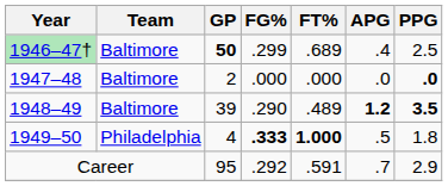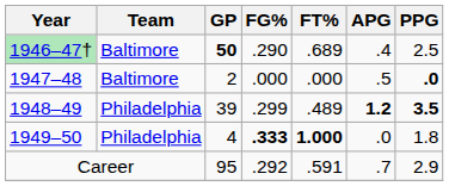1946–47† | FG%: .299 -> .290
1947–48 | APG: .0 -> .5
1948–49 | Team: Baltimore -> Philadelphia
1948–49 | FG%: .290 -> .299
1949–50 | APG: .5 -> .0
